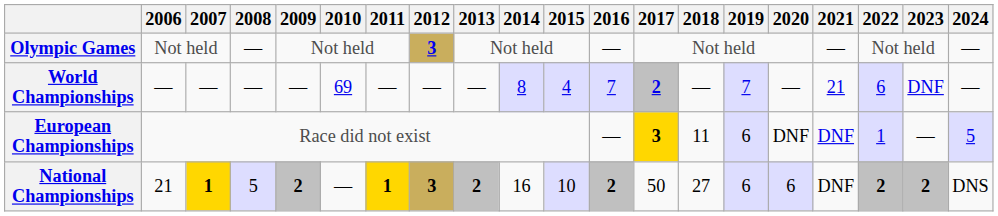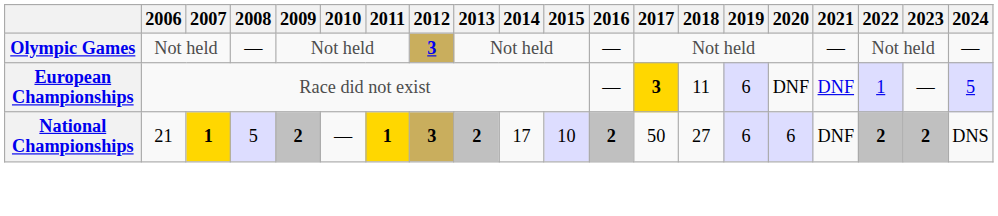- row: World Championships | — | — | — | — | 69 | — | — | — | 8 | 4 | 7 | 2 | — | 7 | — | 21 | 6 | DNF | —
National Championships | 2014: 16 -> 17
